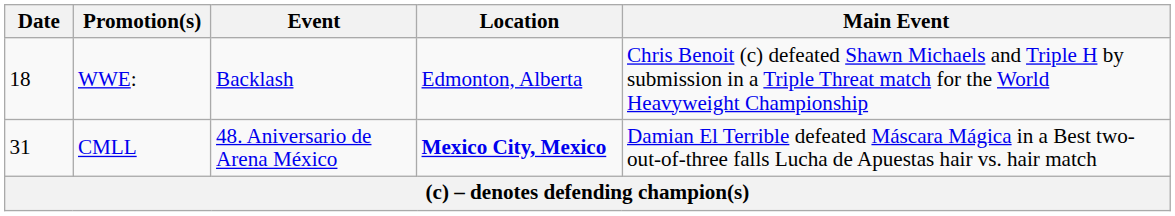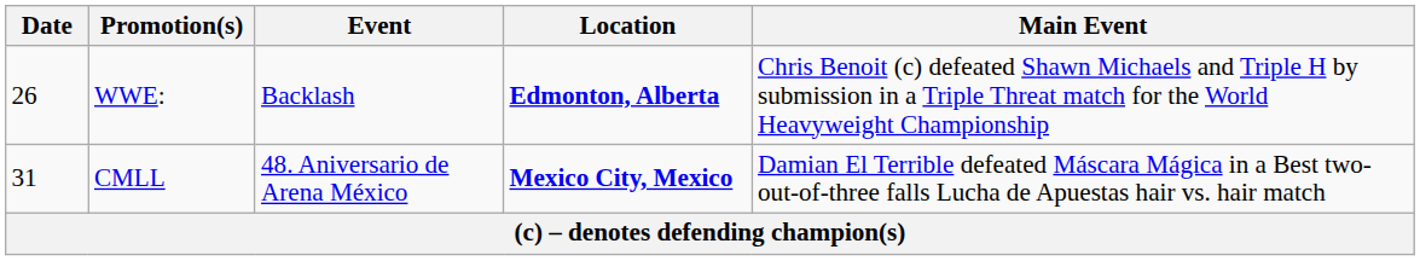WWE: | Date: 18 -> 26
WWE: | Location: normal -> bold
